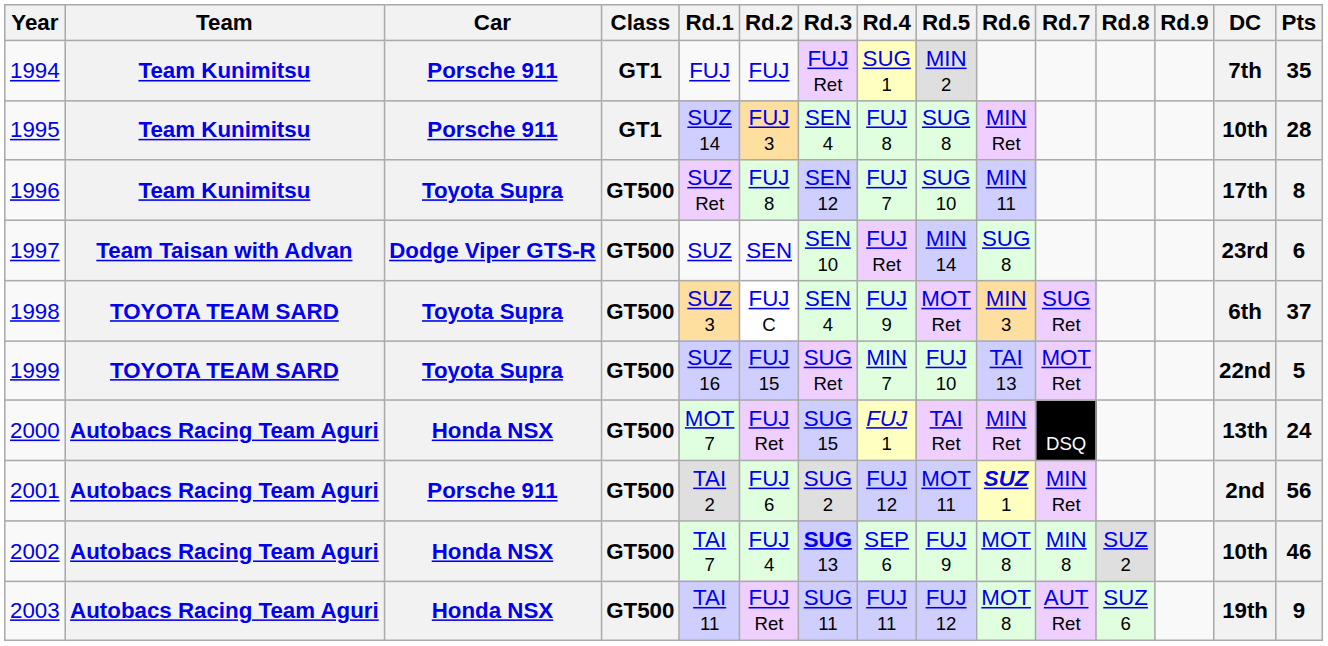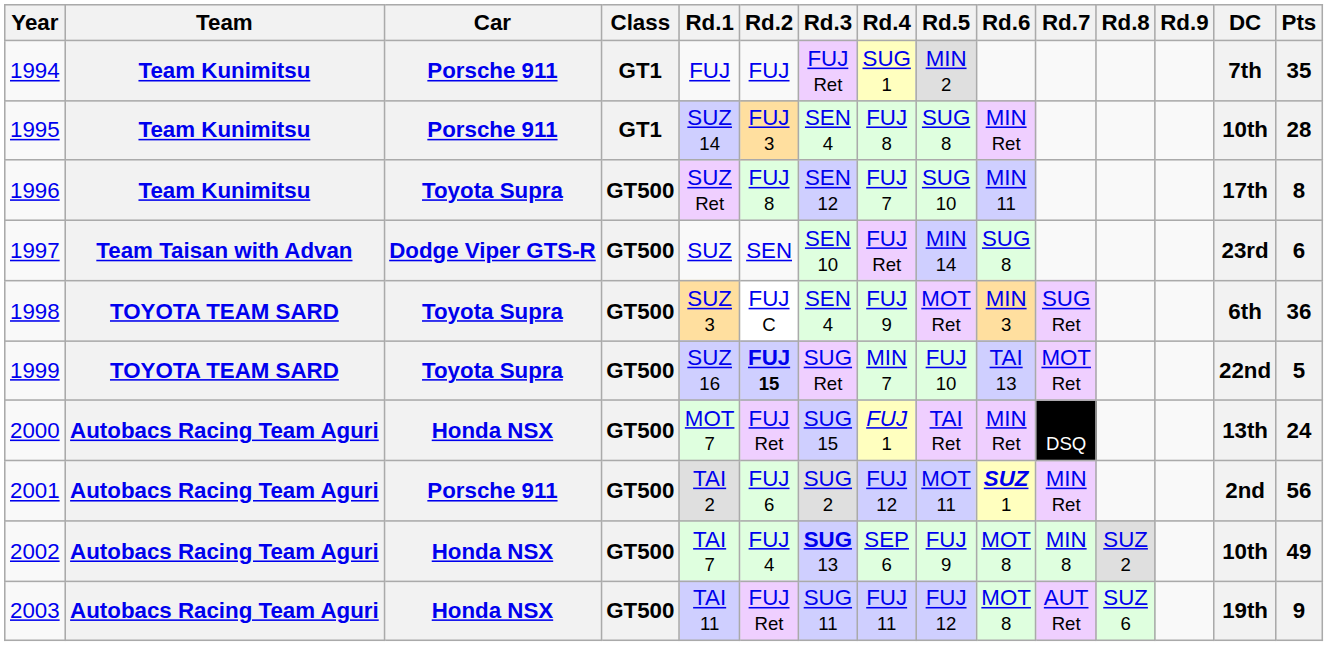1998 | Pts: 37 -> 36
1999 | Rd.2: normal -> bold
2002 | Pts: 46 -> 49
